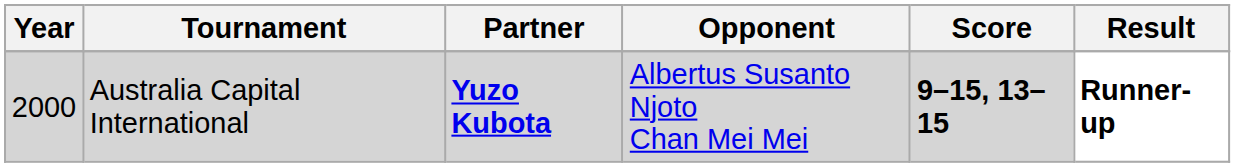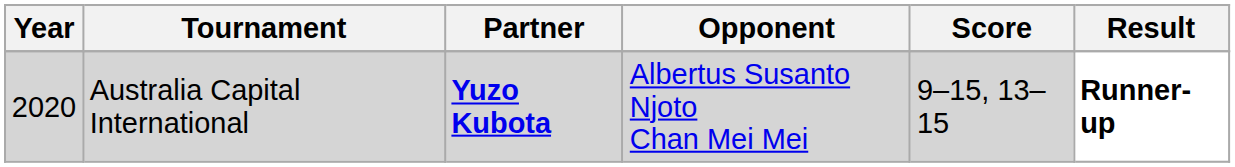Australia Capital International | Year: 2000 -> 2020
Australia Capital International | Score: bold -> normal
